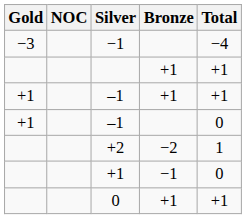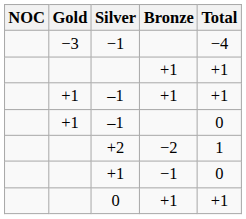columns swapped: NOC <-> Gold
